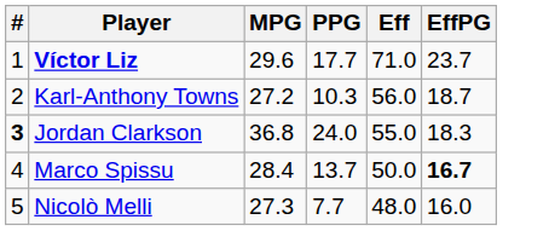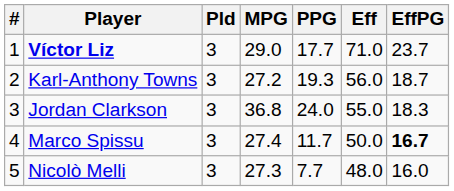+ column: Pld | 3 | 3 | 3 | 3 | 3
Víctor Liz | MPG: 29.6 -> 29.0
Karl-Anthony Towns | PPG: 10.3 -> 19.3
Jordan Clarkson | #: bold -> normal
Marco Spissu | MPG: 28.4 -> 27.4
Marco Spissu | PPG: 13.7 -> 11.7
